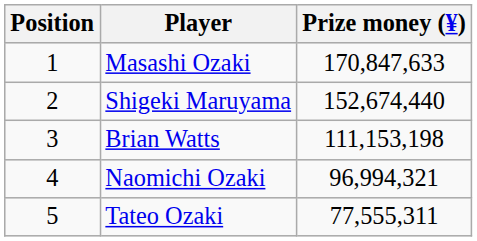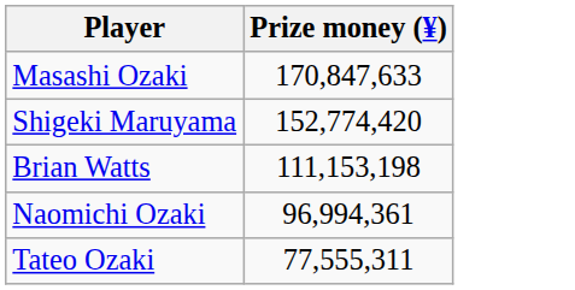- column: Position | 1 | 2 | 3 | 4 | 5
Shigeki Maruyama | Prize money (¥): 152,674,440 -> 152,774,420
Naomichi Ozaki | Prize money (¥): 96,994,321 -> 96,994,361
